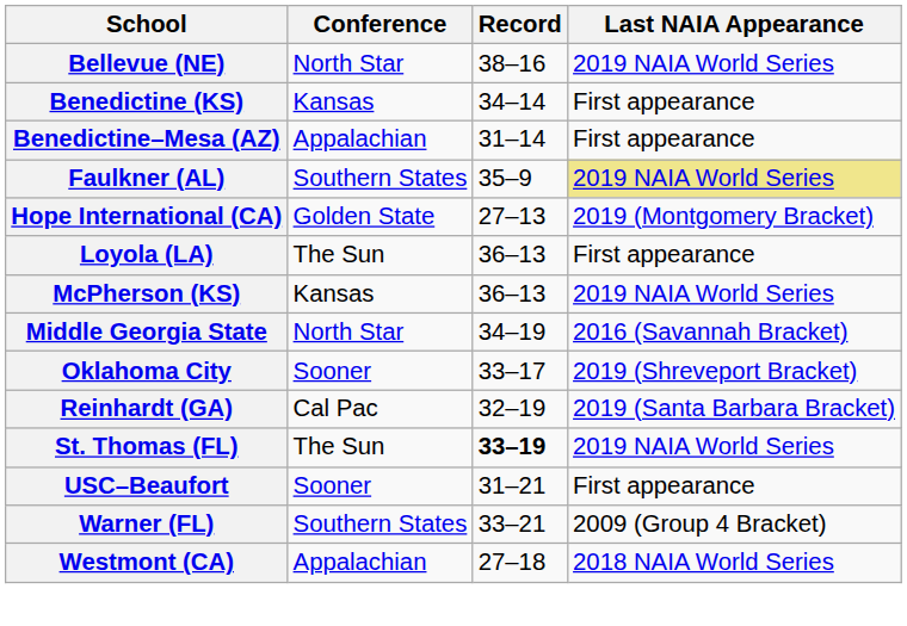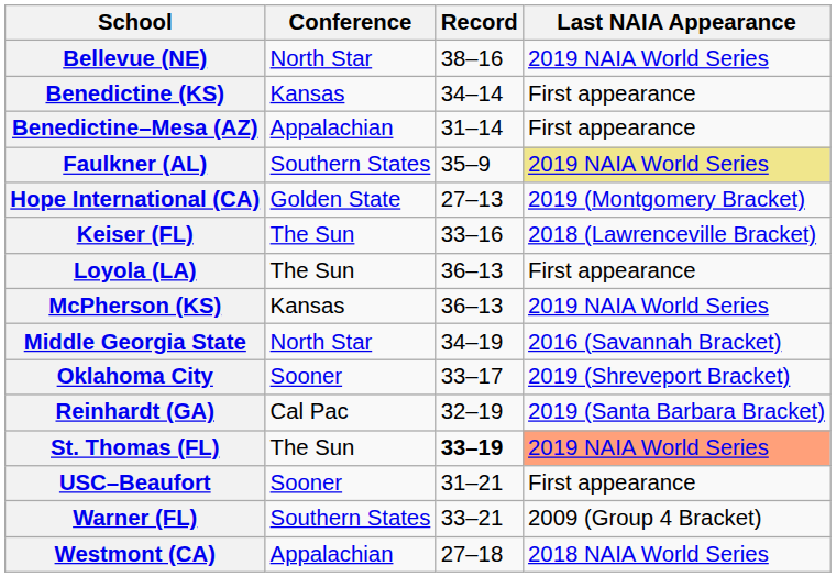+ row: Keiser (FL) | The Sun | 33–16 | 2018 (Lawrenceville Bracket)
St. Thomas (FL) | Last NAIA Appearance: no background -> lightsalmon background
